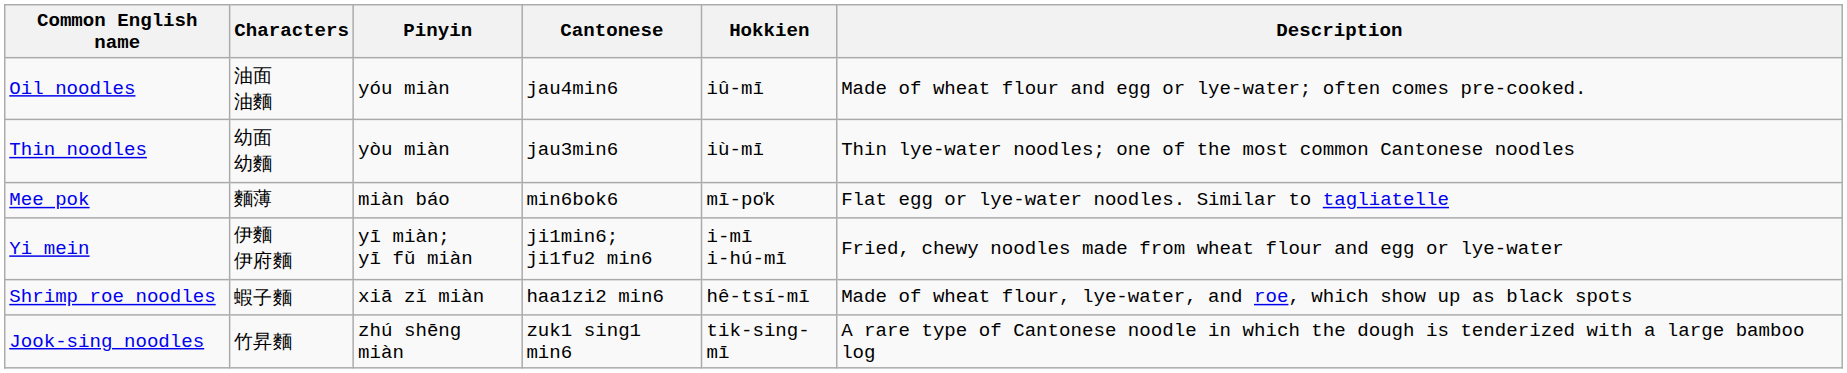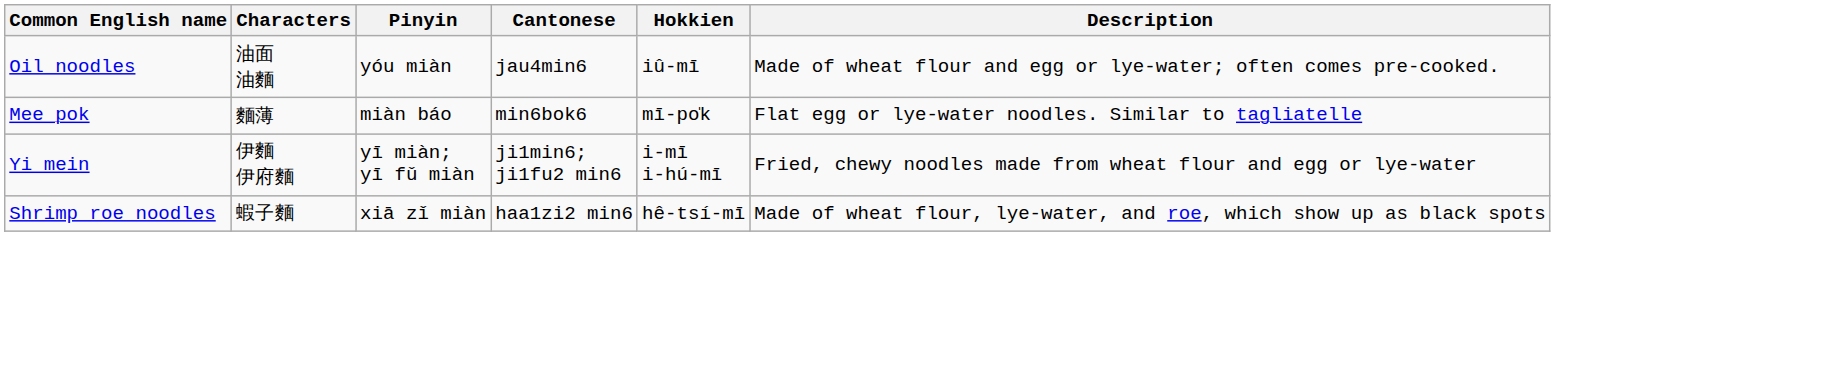- row: Thin noodles | 幼面 幼麵 | yòu miàn | jau3min6 | iù-mī | Thin lye-water noodles; one of the most common Cantonese noodles
- row: Jook-sing noodles | 竹昇麵 | zhú shēng miàn | zuk1 sing1 min6 | tik-sing-mī | A rare type of Cantonese noodle in which the dough is tenderized with a large bamboo log
